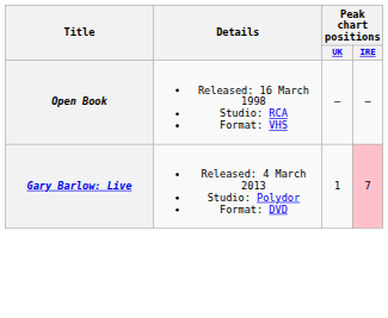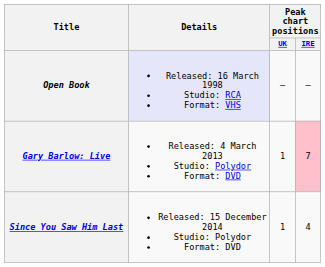Open Book | Details: no background -> lavender background
+ row: Since You Saw Him Last | Released: 15 December 2014 Studio: Polydor Format: DVD | 1 | 4
